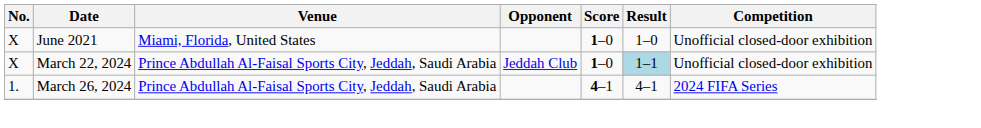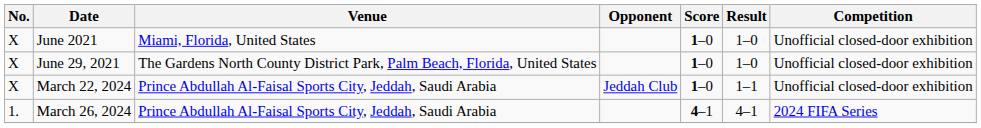+ row: X | June 29, 2021 | The Gardens North County District Park, Palm Beach, Florida, United States | 1–0 | 1–0 | Unofficial closed-door exhibition
March 22, 2024 | Result: lightblue background -> no background
